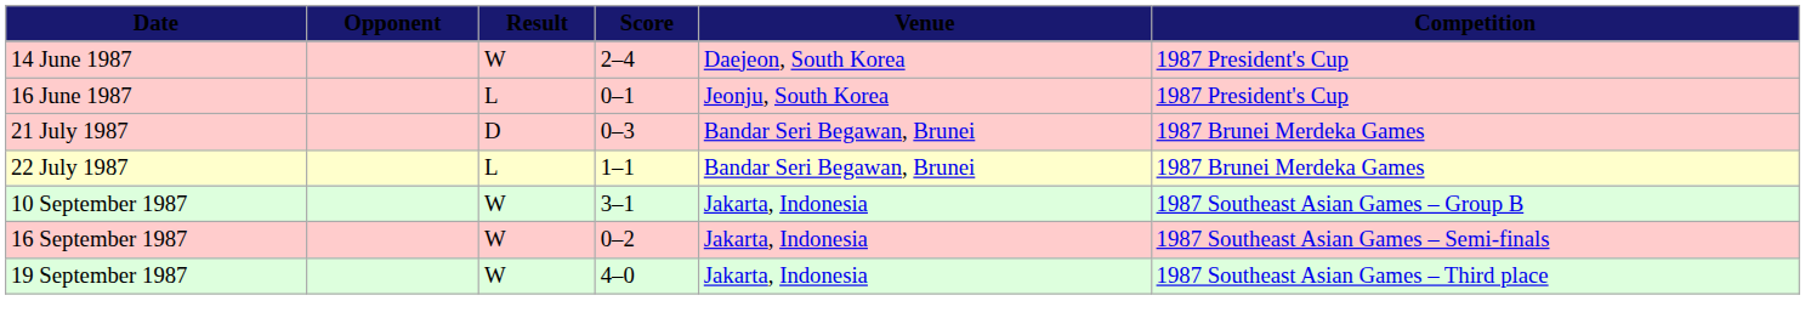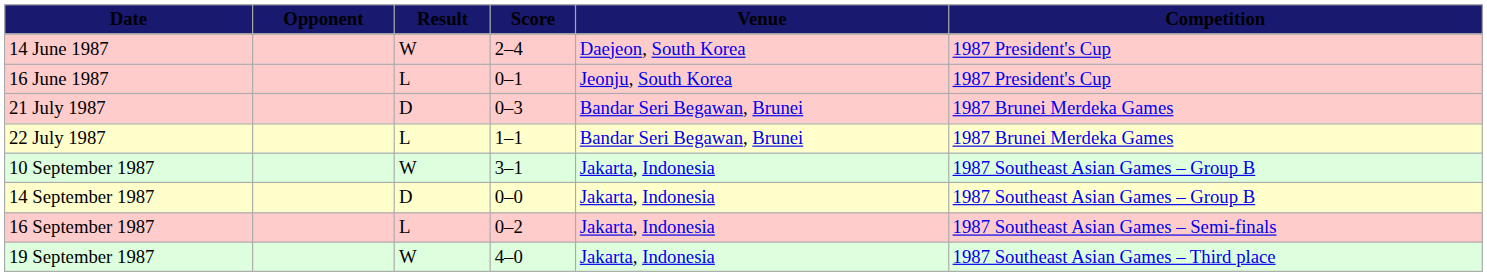+ row: 14 September 1987 | D | 0–0 | Jakarta, Indonesia | 1987 Southeast Asian Games – Group B
16 September 1987 | Result: W -> L
